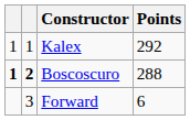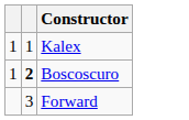- column: Points | 292 | 288 | 6
Boscoscuro | column 1: bold -> normal
